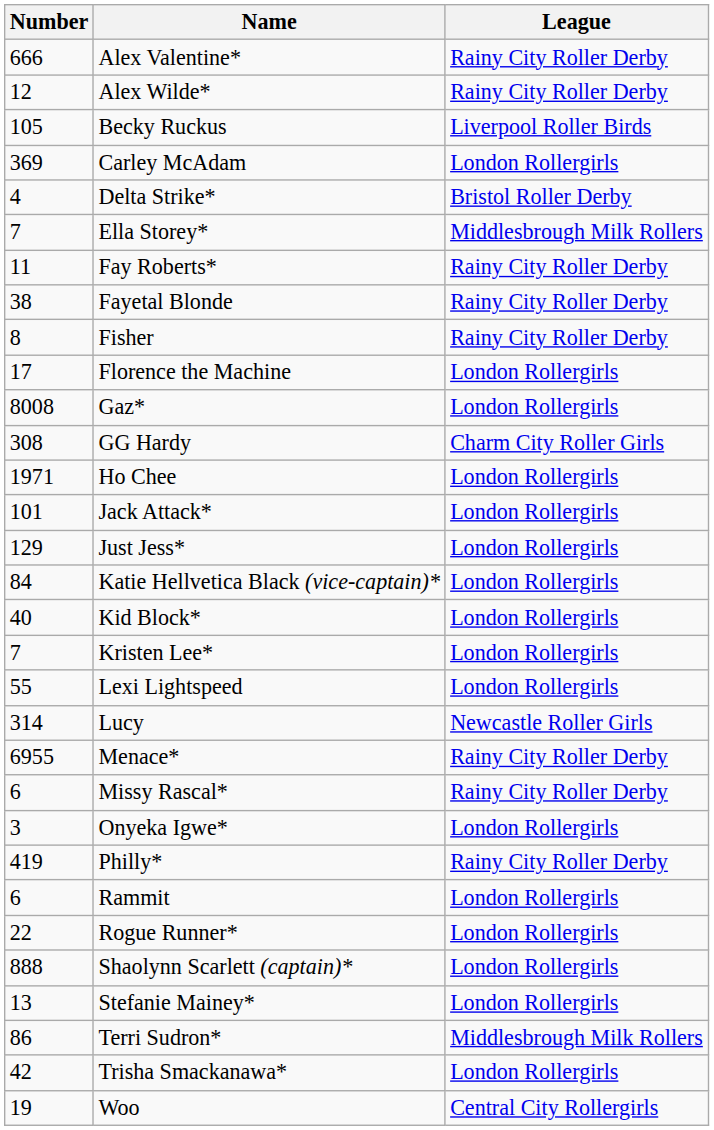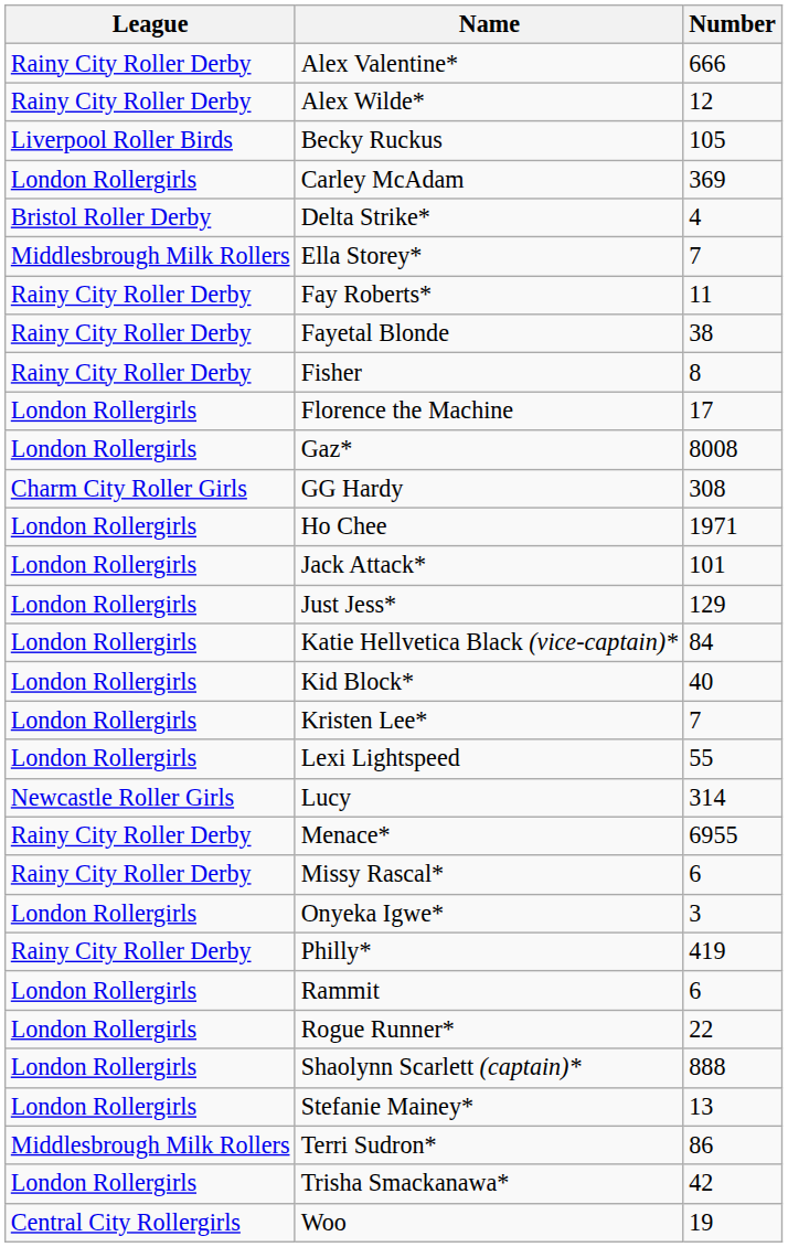columns swapped: Number <-> League
